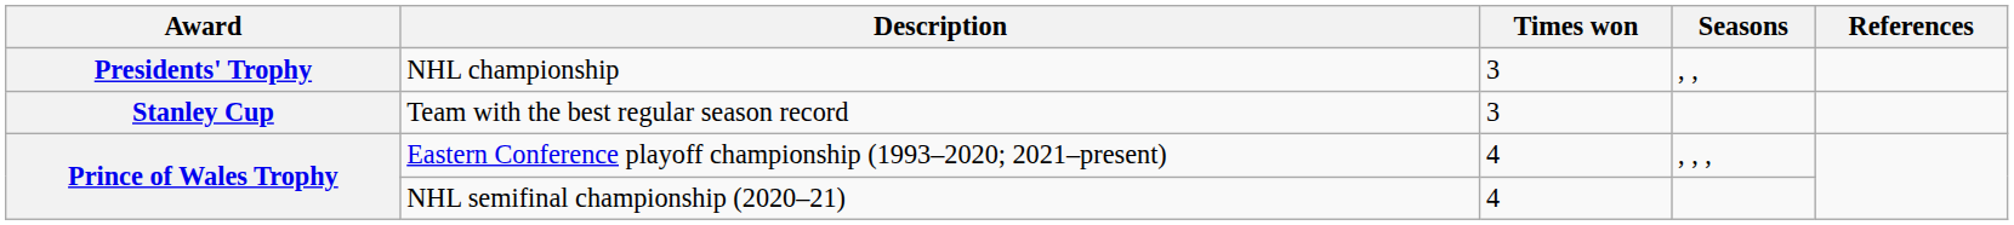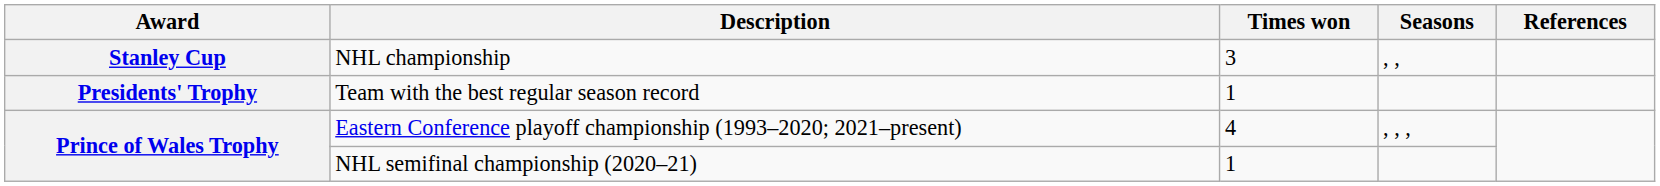NHL championship | Award: Presidents' Trophy -> Stanley Cup
Team with the best regular season record | Award: Stanley Cup -> Presidents' Trophy
Team with the best regular season record | Times won: 3 -> 1
NHL semifinal championship (2020–21) | Times won: 4 -> 1
